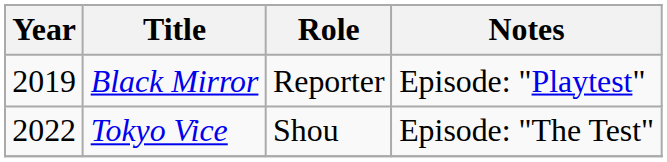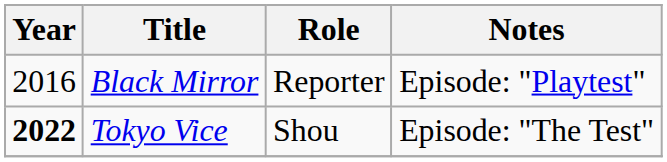Black Mirror | Year: 2019 -> 2016
Tokyo Vice | Year: normal -> bold
